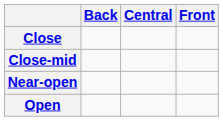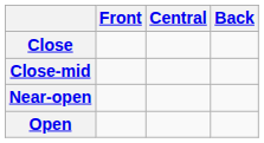columns swapped: Front <-> Back
